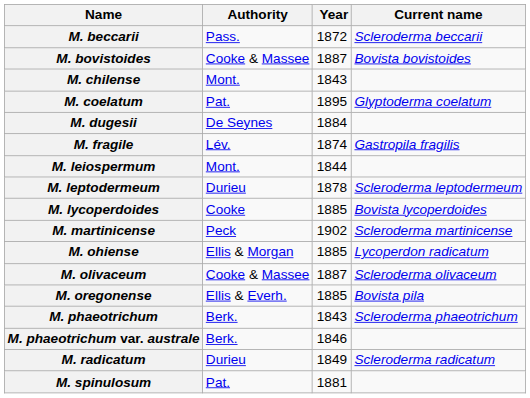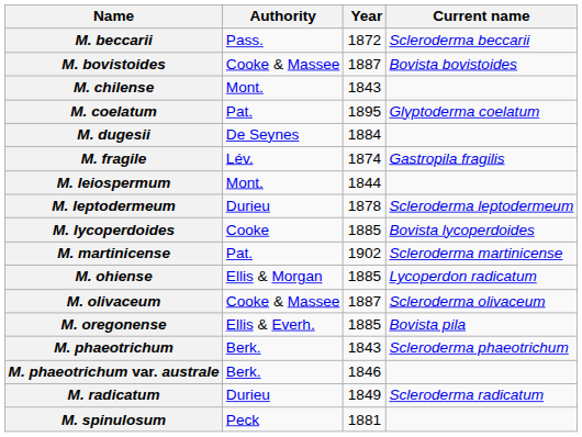M. martinicense | Authority: Peck -> Pat.
M. spinulosum | Authority: Pat. -> Peck
